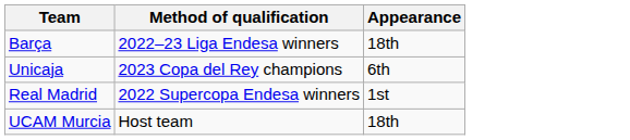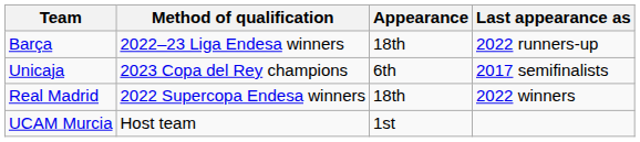+ column: Last appearance as | 2022 runners-up | 2017 semifinalists | 2022 winners
Real Madrid | Appearance: 1st -> 18th
UCAM Murcia | Appearance: 18th -> 1st
